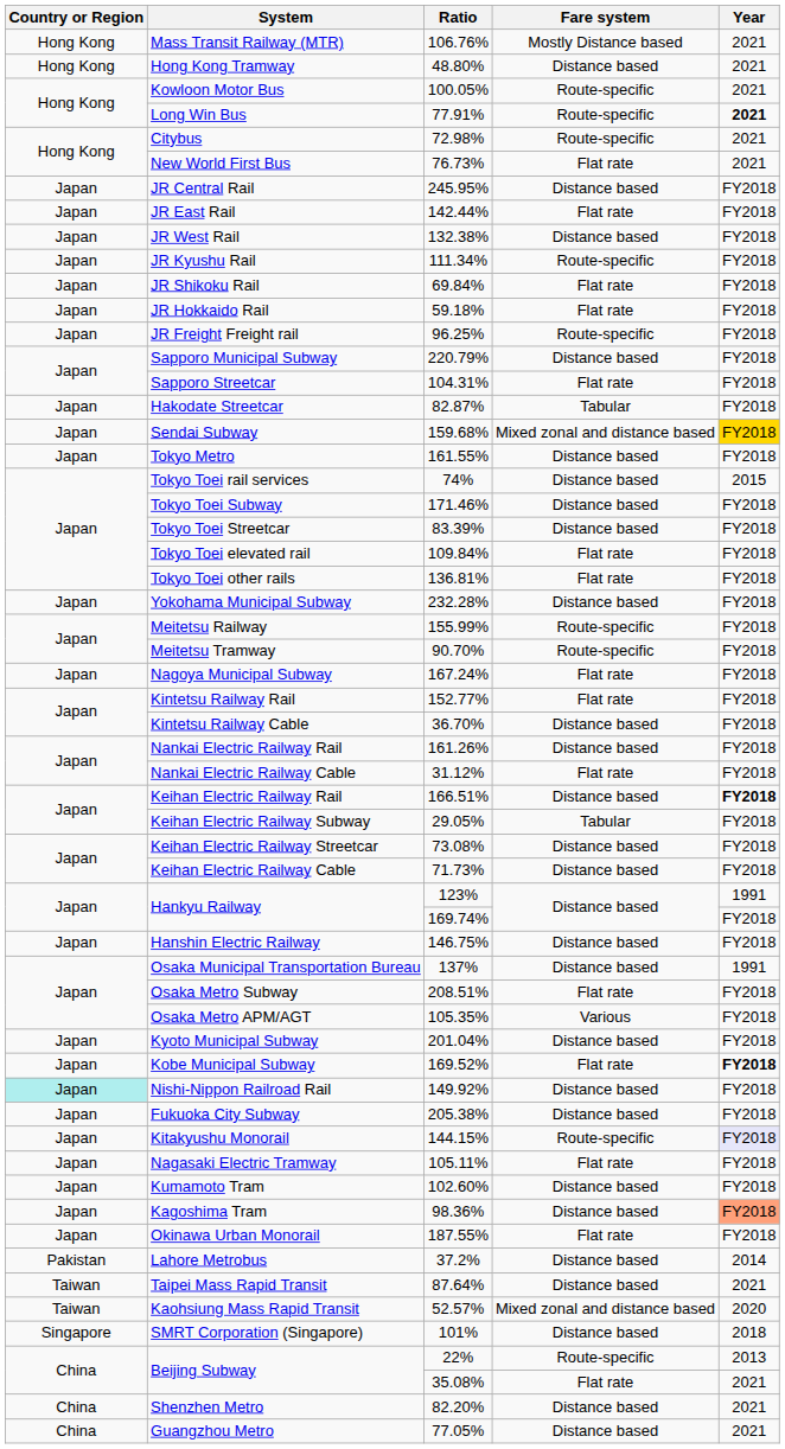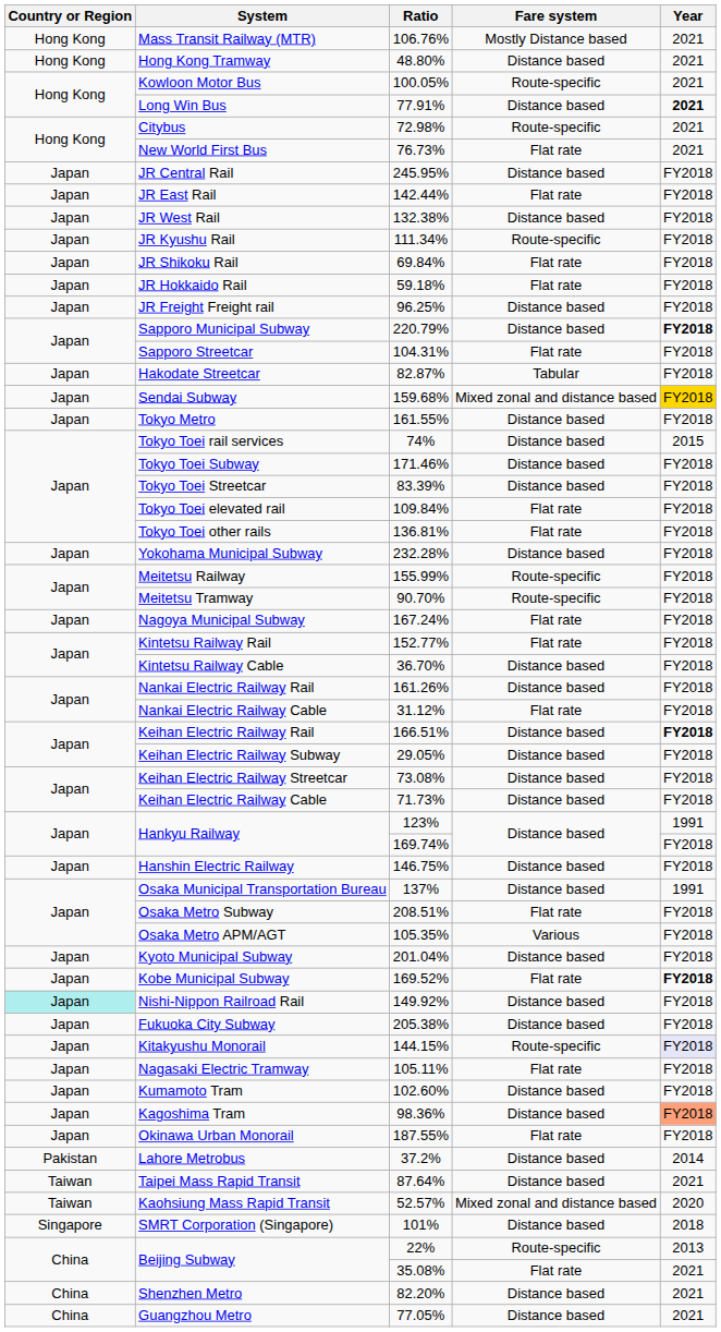Long Win Bus | Fare system: Route-specific -> Distance based
JR Freight Freight rail | Fare system: Route-specific -> Distance based
Sapporo Municipal Subway | Year: normal -> bold
Keihan Electric Railway Subway | Fare system: Tabular -> Distance based
